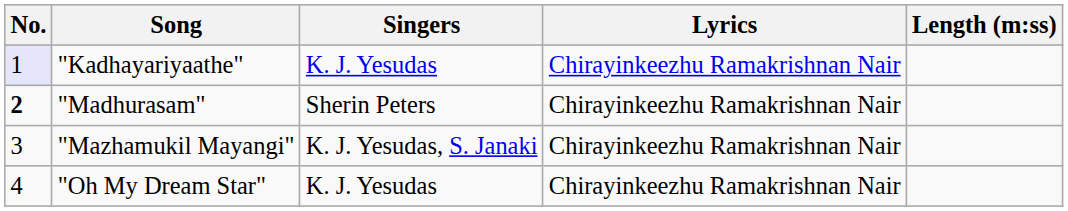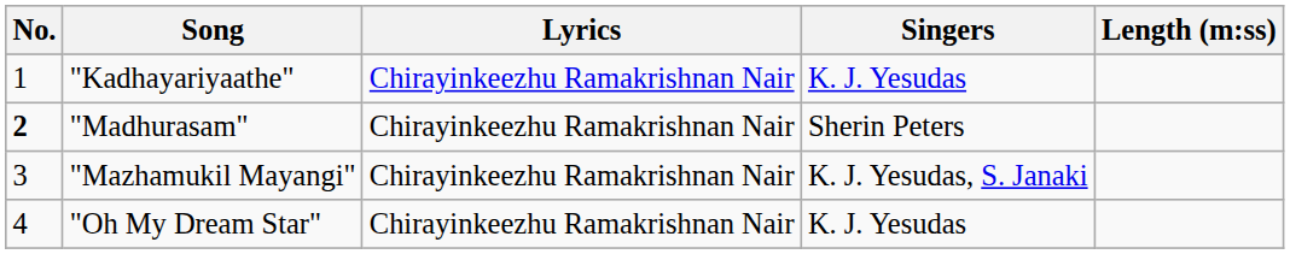columns swapped: Singers <-> Lyrics
"Kadhayariyaathe" | No.: lavender background -> no background
